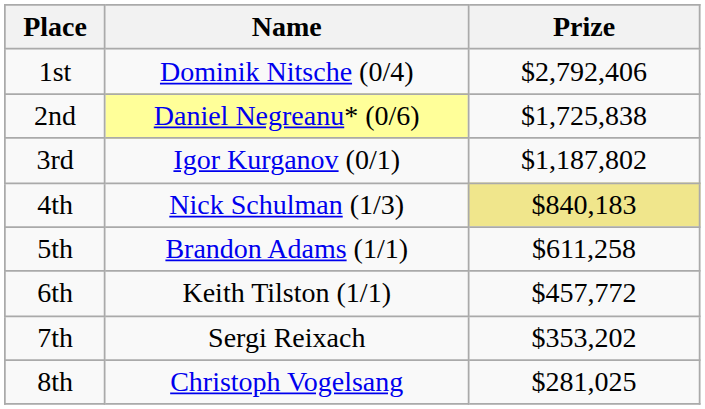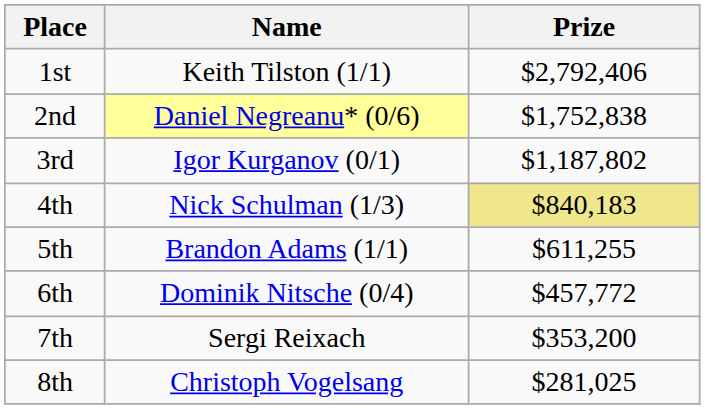1st | Name: Dominik Nitsche (0/4) -> Keith Tilston (1/1)
2nd | Prize: $1,725,838 -> $1,752,838
5th | Prize: $611,258 -> $611,255
6th | Name: Keith Tilston (1/1) -> Dominik Nitsche (0/4)
7th | Prize: $353,202 -> $353,200
